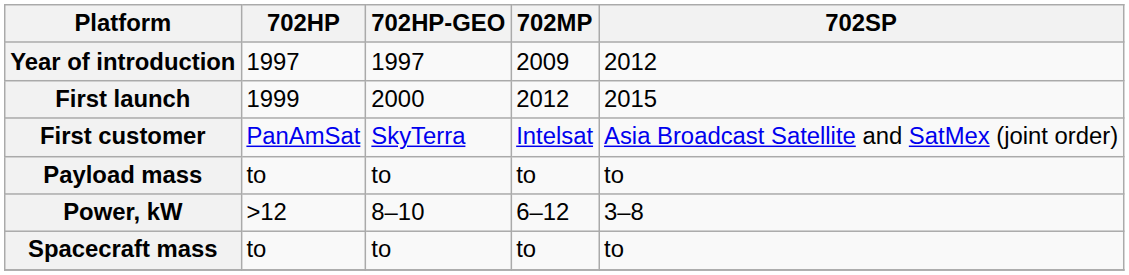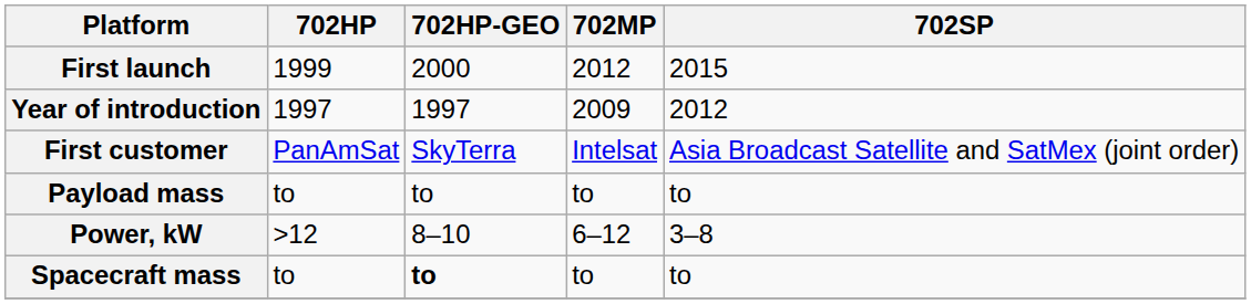rows swapped: Year of introduction <-> First launch
Spacecraft mass | 702HP-GEO: normal -> bold
